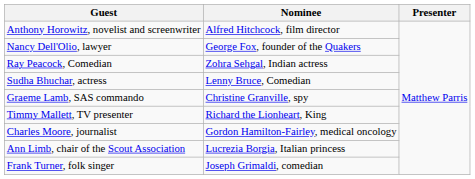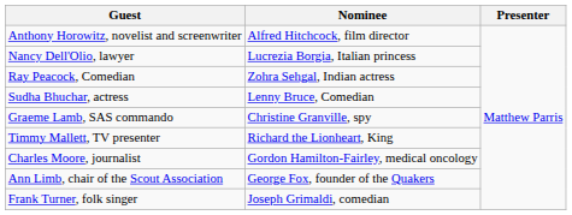Nancy Dell'Olio, lawyer | Nominee: George Fox, founder of the Quakers -> Lucrezia Borgia, Italian princess
Ann Limb, chair of the Scout Association | Nominee: Lucrezia Borgia, Italian princess -> George Fox, founder of the Quakers
